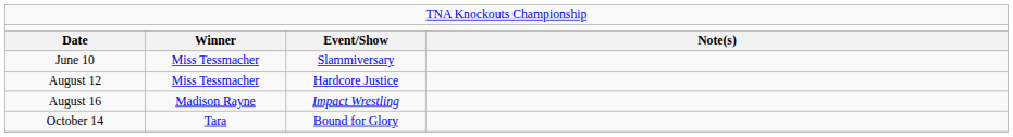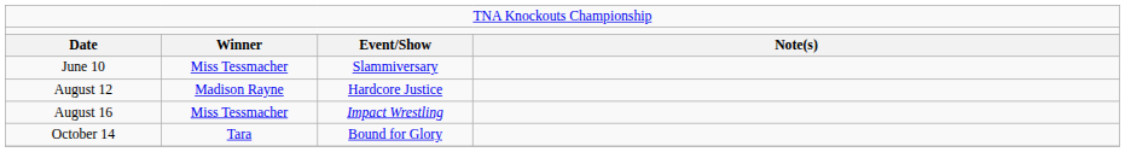August 12 | column 2: Miss Tessmacher -> Madison Rayne
August 16 | column 2: Madison Rayne -> Miss Tessmacher
